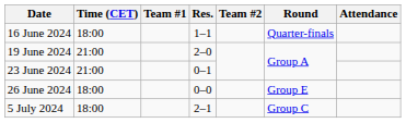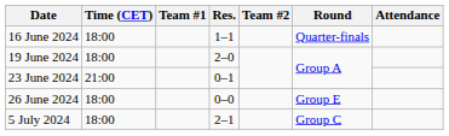19 June 2024 | Time (CET): 21:00 -> 18:00
